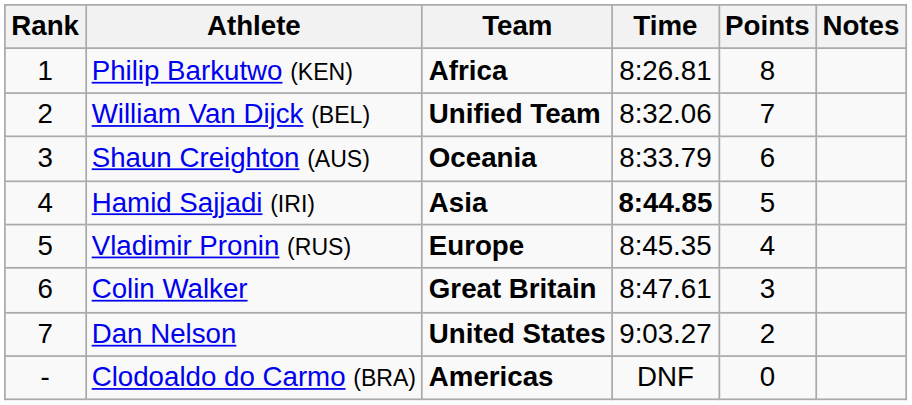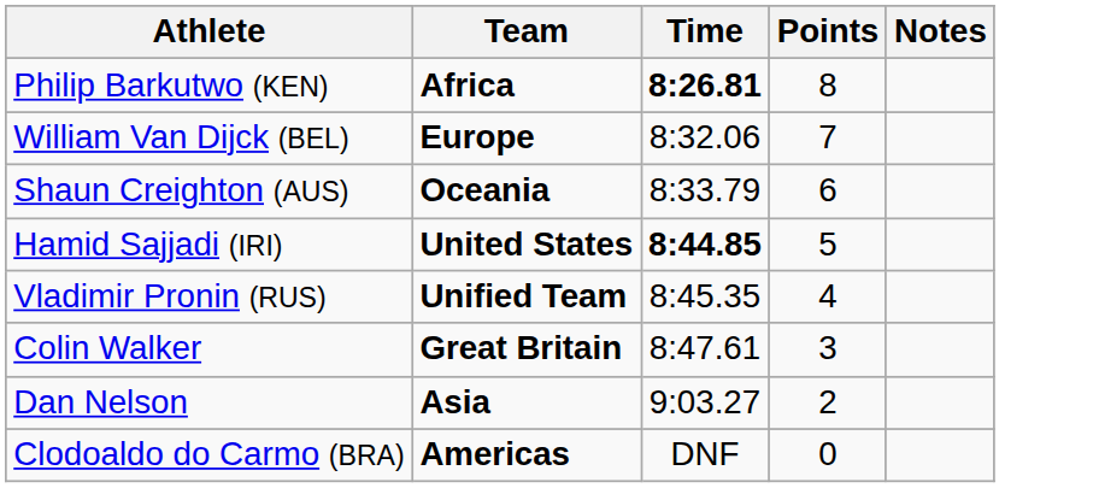- column: Rank | 1 | 2 | 3 | 4 | 5 | 6 | 7 | -
Philip Barkutwo (KEN) | Time: normal -> bold
William Van Dijck (BEL) | Team: Unified Team -> Europe
Hamid Sajjadi (IRI) | Team: Asia -> United States
Vladimir Pronin (RUS) | Team: Europe -> Unified Team
Dan Nelson | Team: United States -> Asia
